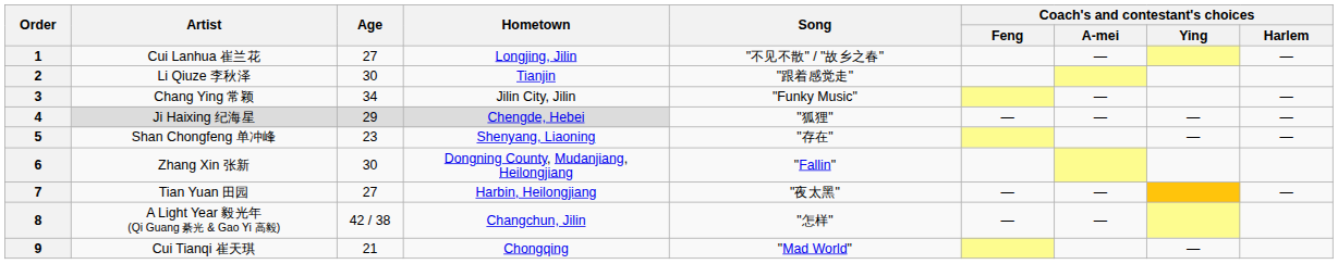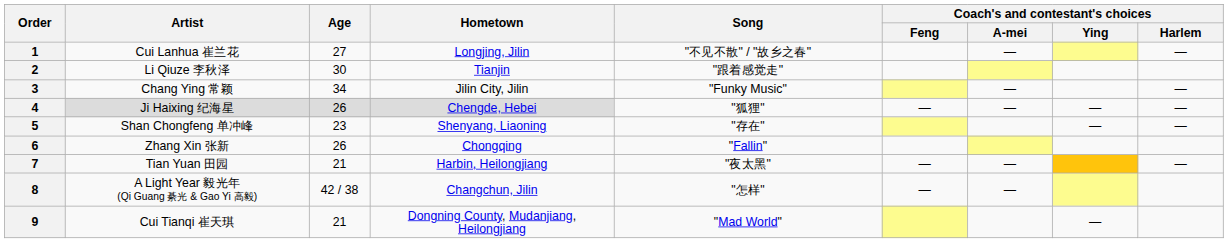4 | Age: 29 -> 26
6 | Age: 30 -> 26
6 | Hometown: Dongning County, Mudanjiang, Heilongjiang -> Chongqing
7 | Age: 27 -> 21
9 | Hometown: Chongqing -> Dongning County, Mudanjiang, Heilongjiang
